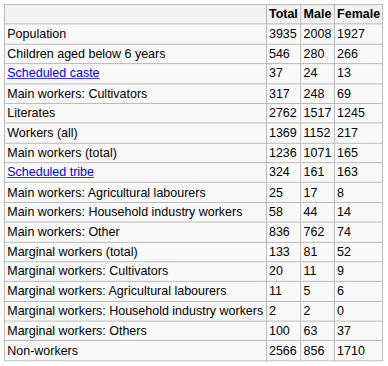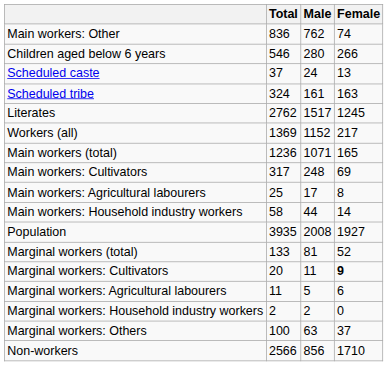rows swapped: Population <-> Main workers: Other
rows swapped: Scheduled tribe <-> Main workers: Cultivators
Marginal workers: Cultivators | Female: normal -> bold
